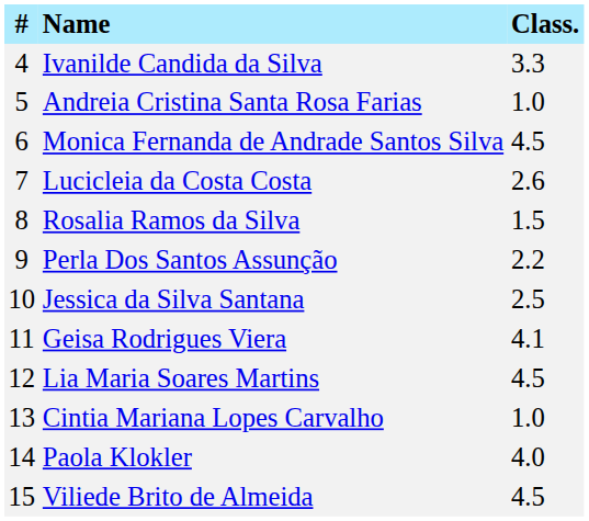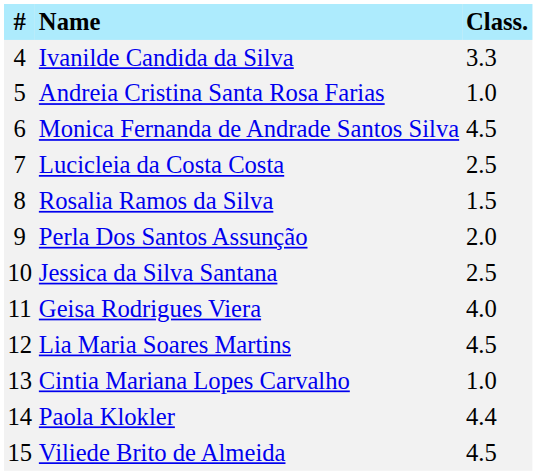Lucicleia da Costa Costa | Class.: 2.6 -> 2.5
Perla Dos Santos Assunção | Class.: 2.2 -> 2.0
Geisa Rodrigues Viera | Class.: 4.1 -> 4.0
Paola Klokler | Class.: 4.0 -> 4.4
